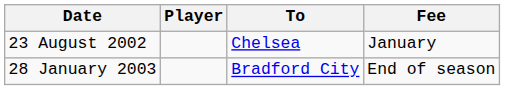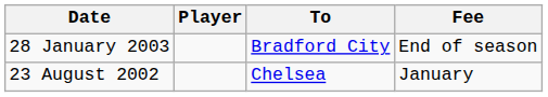rows swapped: 23 August 2002 <-> 28 January 2003
